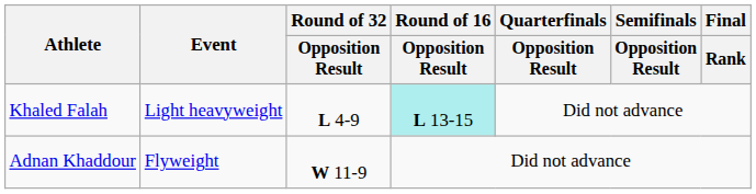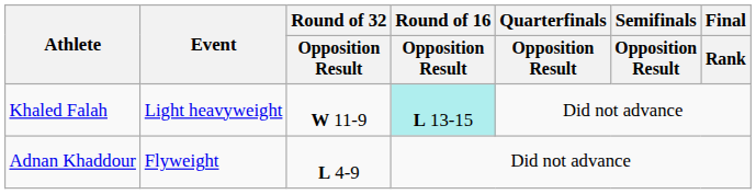Khaled Falah | Round of 32 / Opposition Result: L 4-9 -> W 11-9
Adnan Khaddour | Round of 32 / Opposition Result: W 11-9 -> L 4-9
